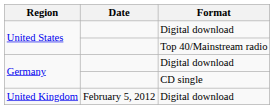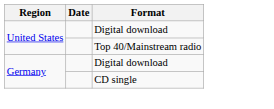- row: United Kingdom | February 5, 2012 | Digital download
